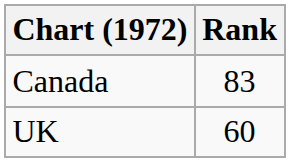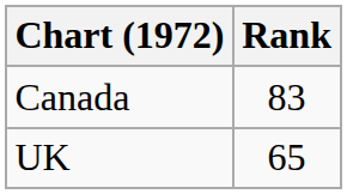UK | Rank: 60 -> 65
